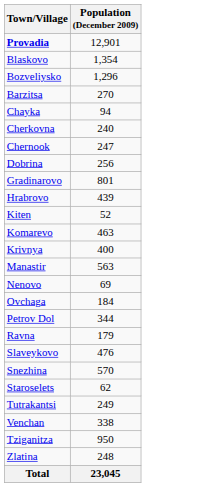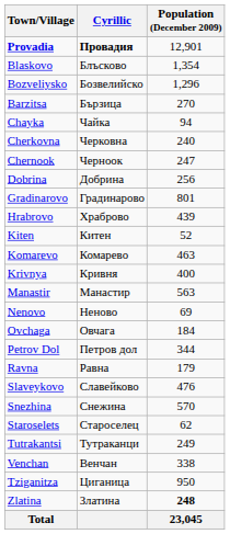+ column: Cyrillic | Провадия | Блъсково | Бозвелийско | Бързица | Чайка | Черковна | Черноок | Добрина | Градинарово | Храброво | Китен | Комарево | Кривня | Манастир | Неново | Овчага | Петров дол | Равна | Славейково | Снежина | Староселец | Тутраканци | Венчан | Циганица | Златина
Zlatina | Population (December 2009): normal -> bold
